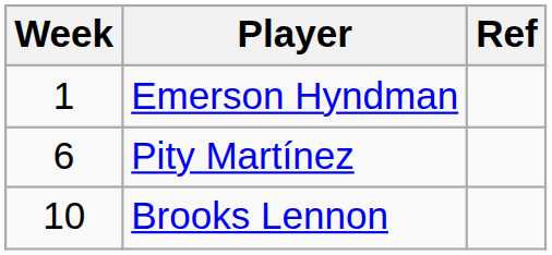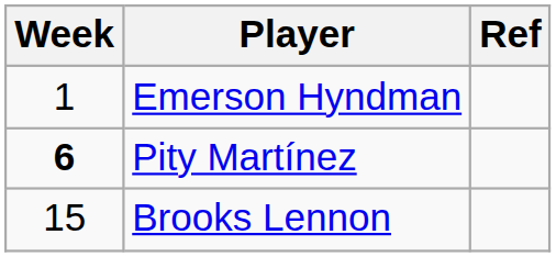Pity Martínez | Week: normal -> bold
Brooks Lennon | Week: 10 -> 15
